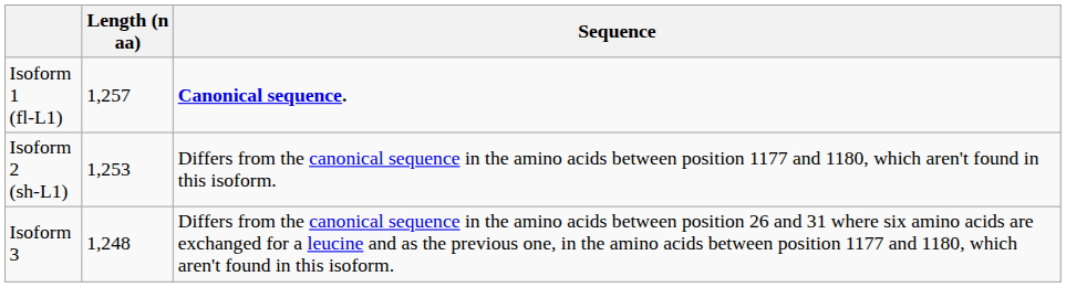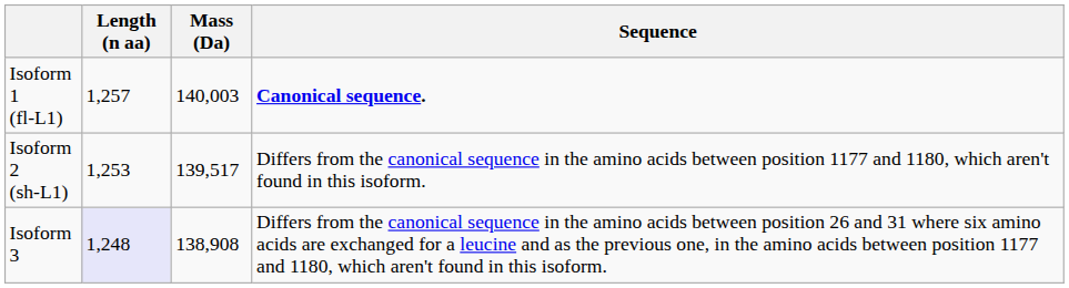+ column: Mass (Da) | 140,003 | 139,517 | 138,908
Isoform 3 | Length (n aa): no background -> lavender background
